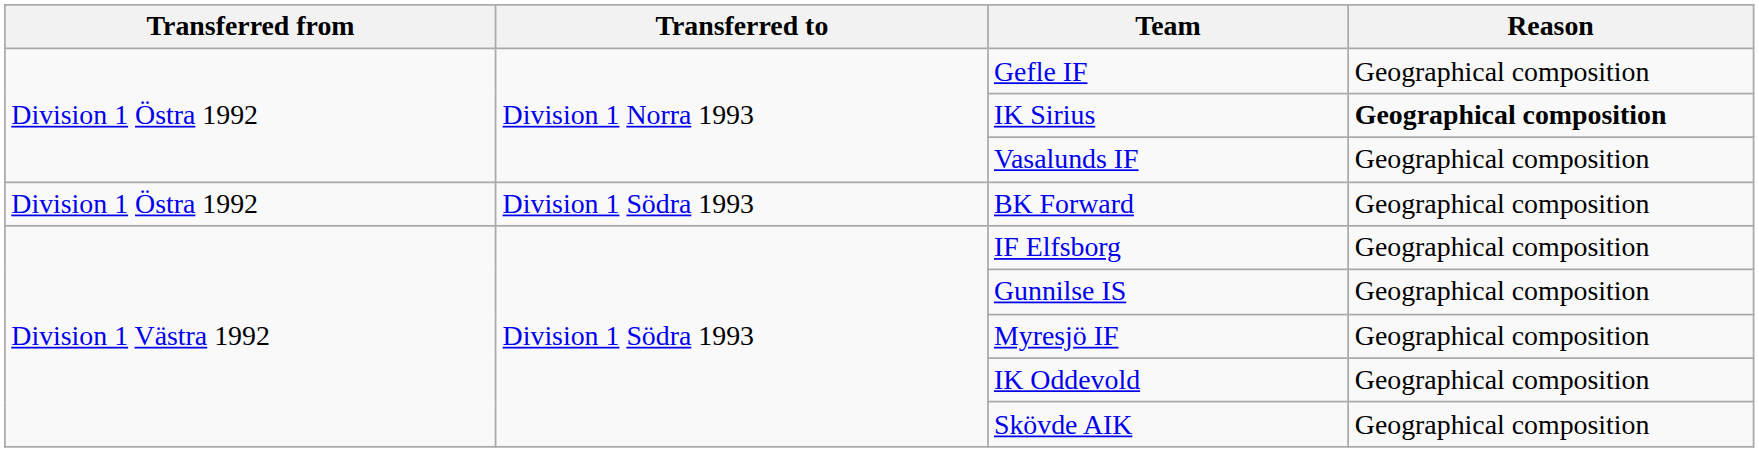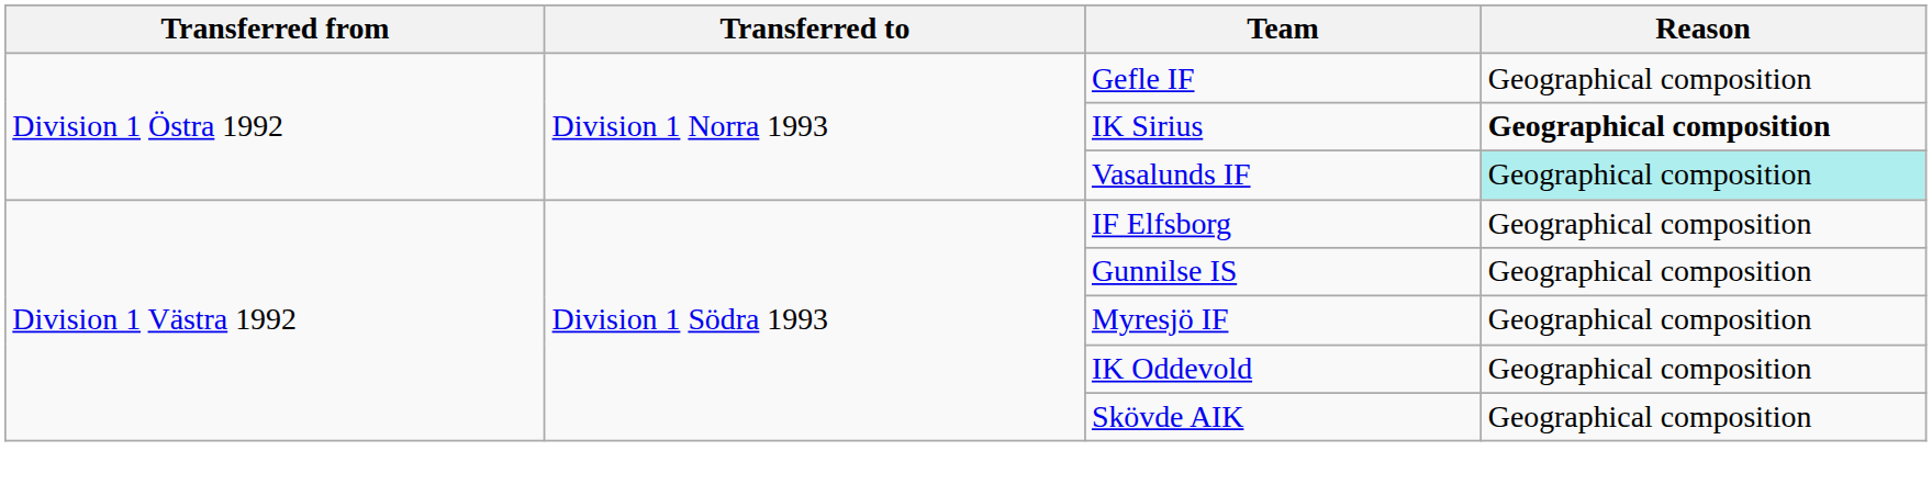Vasalunds IF | Reason: no background -> paleturquoise background
- row: Division 1 Östra 1992 | Division 1 Södra 1993 | BK Forward | Geographical composition
